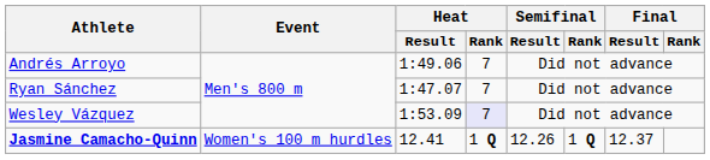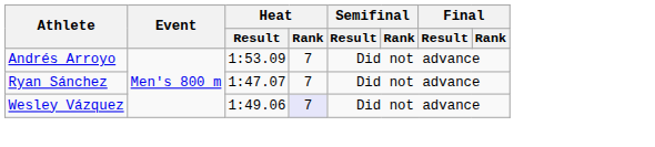Andrés Arroyo | Heat / Result: 1:49.06 -> 1:53.09
Wesley Vázquez | Heat / Result: 1:53.09 -> 1:49.06
- row: Jasmine Camacho-Quinn | Women's 100 m hurdles | 12.41 | 1 Q | 12.26 | 1 Q | 12.37
